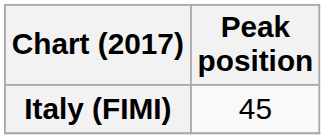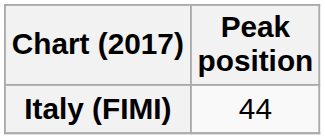Italy (FIMI) | Peak position: 45 -> 44
